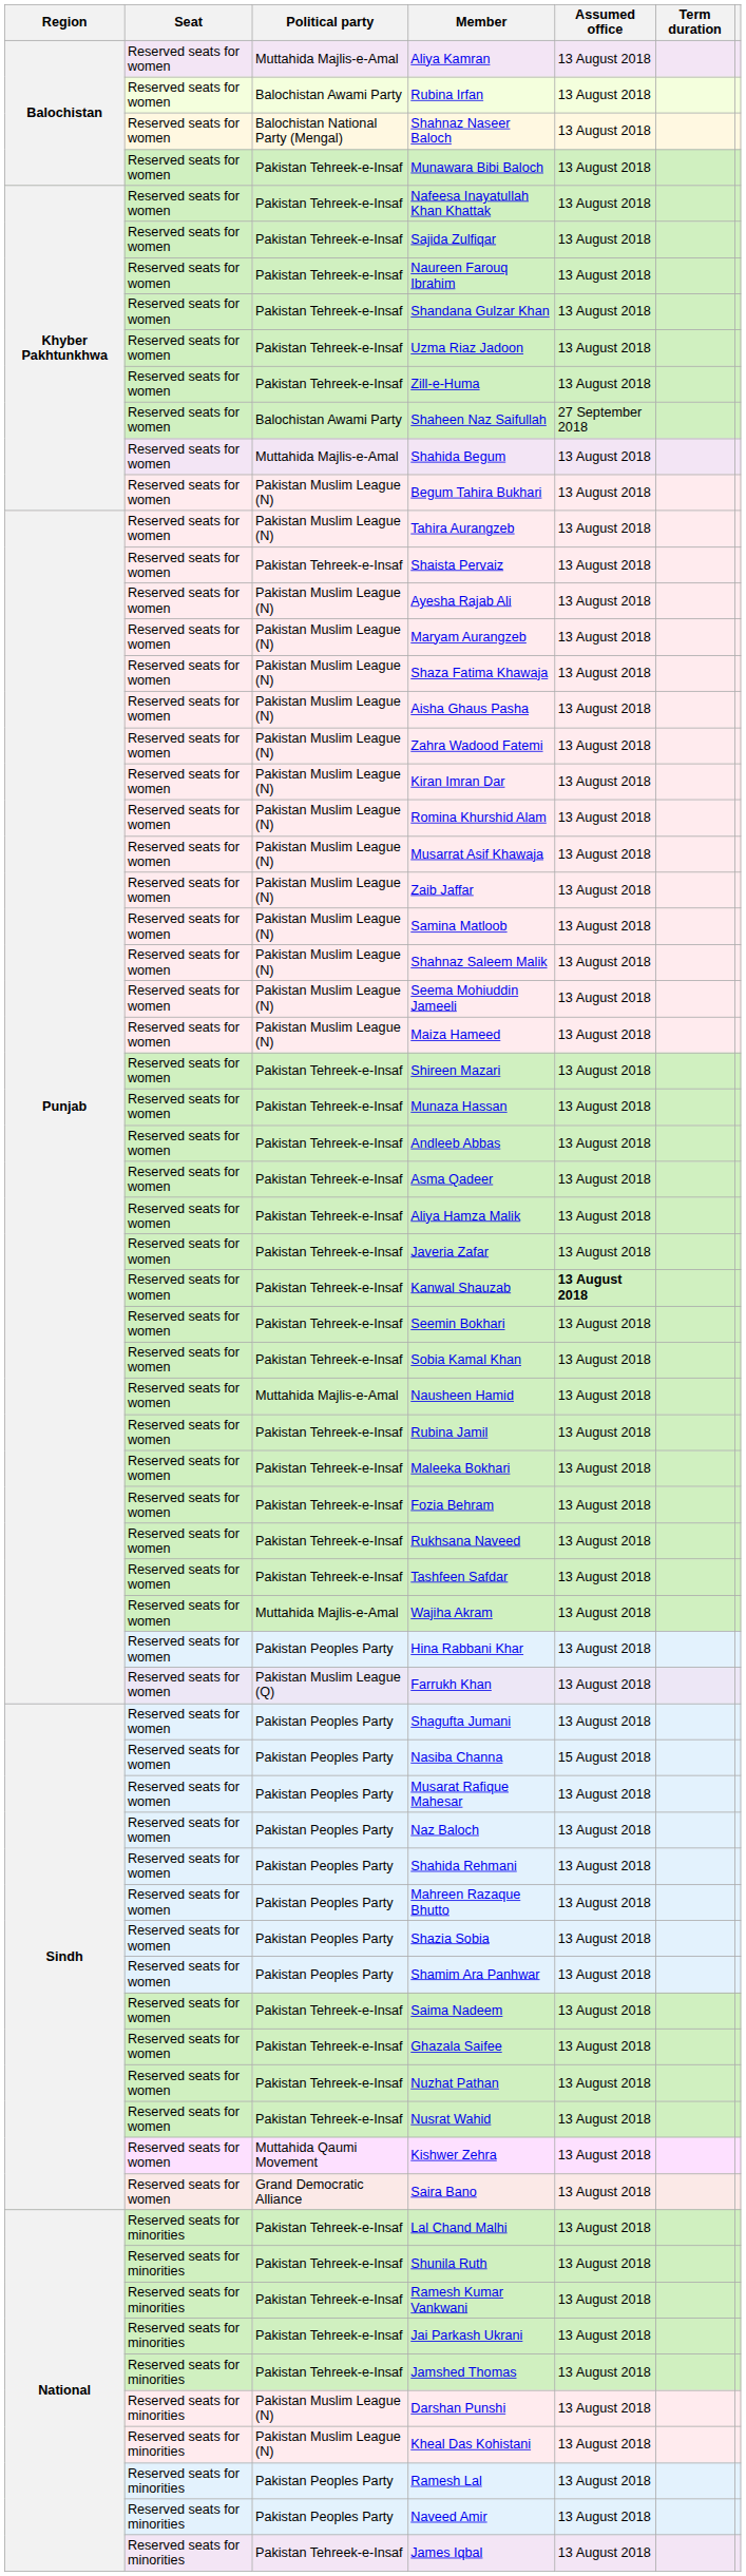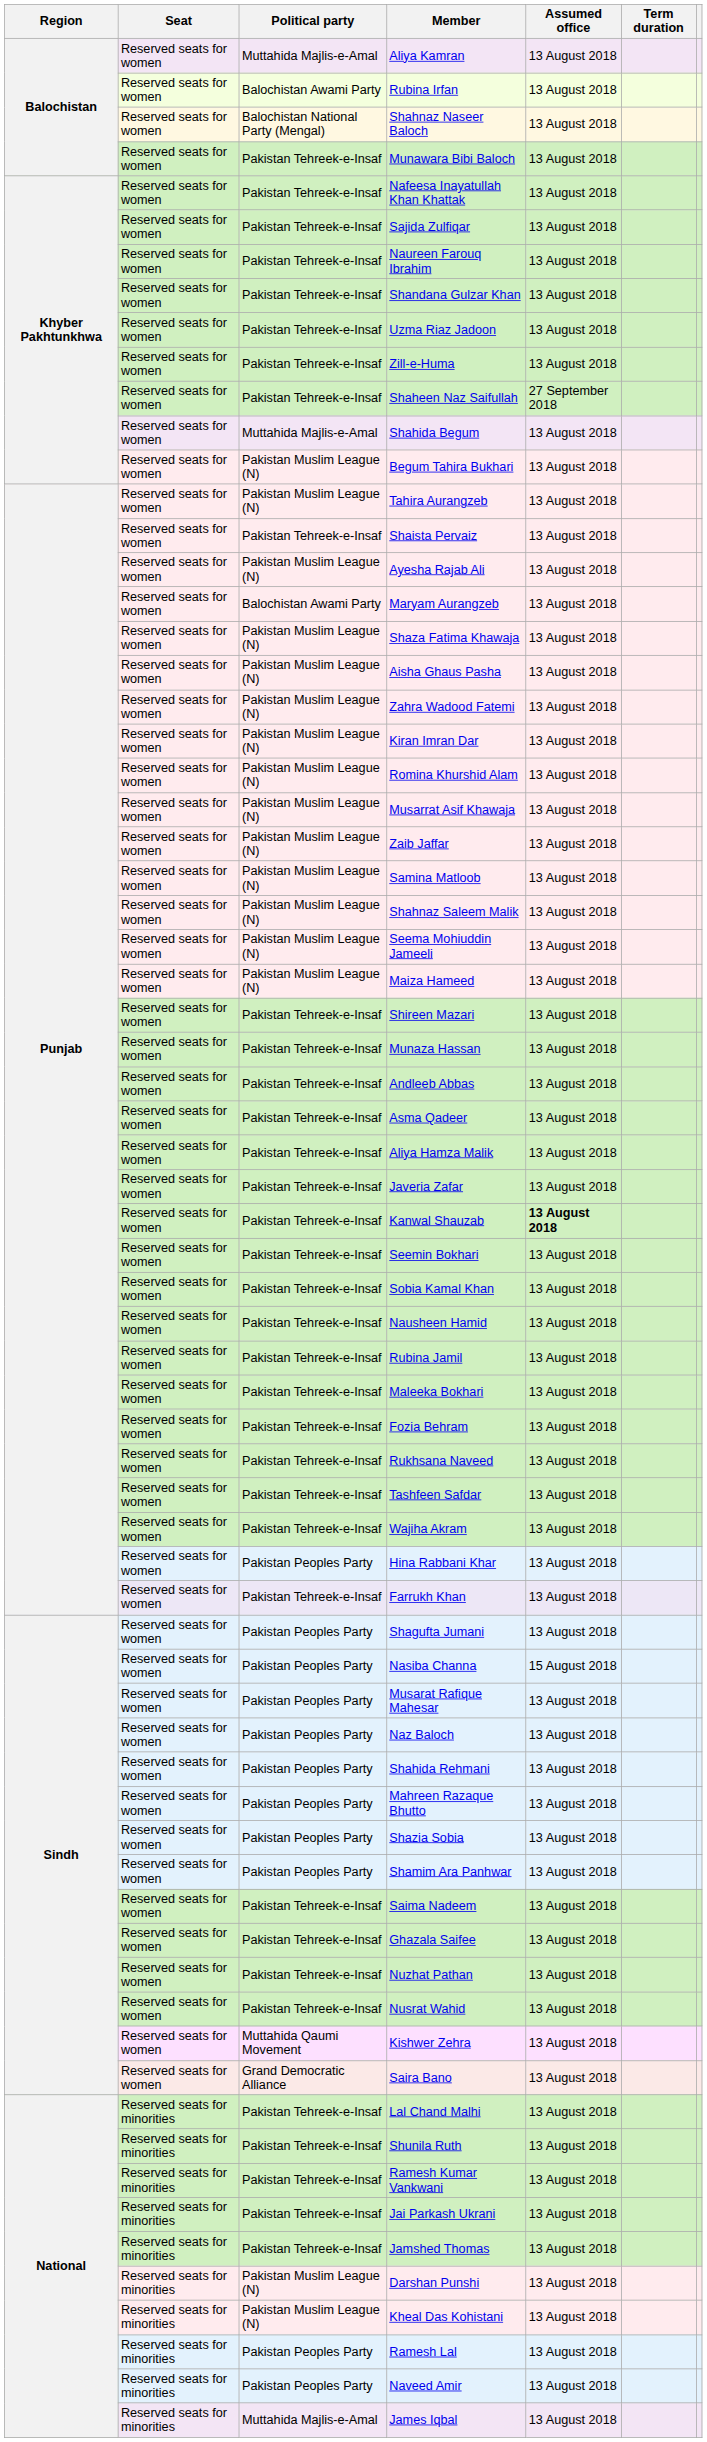Shaheen Naz Saifullah | Political party: Balochistan Awami Party -> Pakistan Tehreek-e-Insaf
Maryam Aurangzeb | Political party: Pakistan Muslim League (N) -> Balochistan Awami Party
Nausheen Hamid | Political party: Muttahida Majlis-e-Amal -> Pakistan Tehreek-e-Insaf
Wajiha Akram | Political party: Muttahida Majlis-e-Amal -> Pakistan Tehreek-e-Insaf
Farrukh Khan | Political party: Pakistan Muslim League (Q) -> Pakistan Tehreek-e-Insaf
James Iqbal | Political party: Pakistan Tehreek-e-Insaf -> Muttahida Majlis-e-Amal
